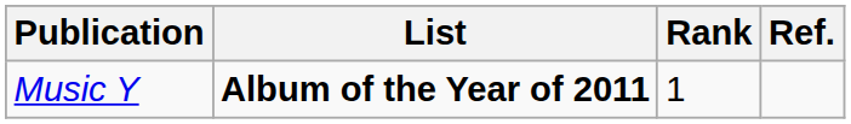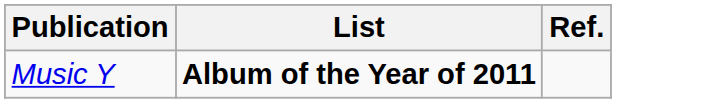- column: Rank | 1
